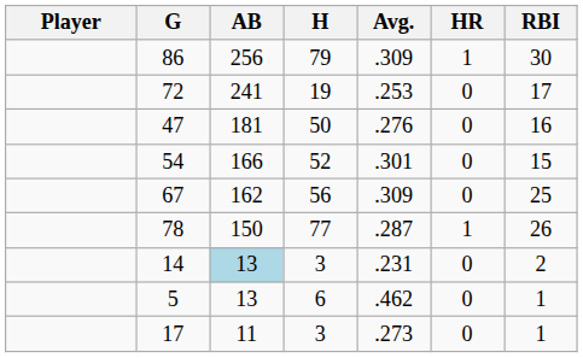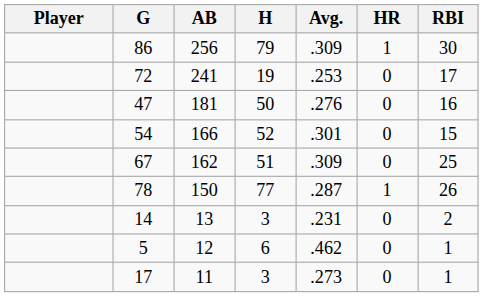67 | H: 56 -> 51
14 | AB: lightblue background -> no background
5 | AB: 13 -> 12
